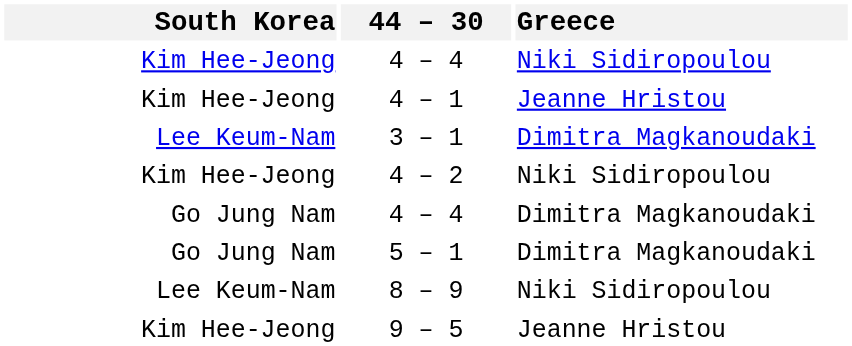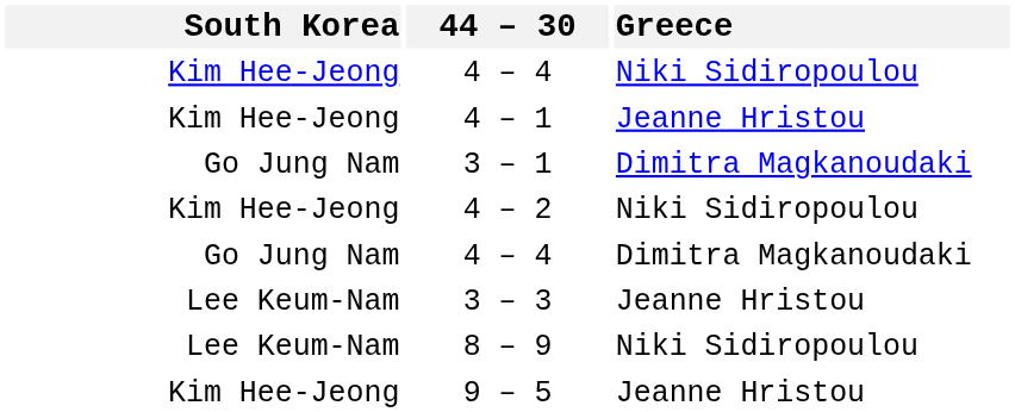3 – 1 | South Korea: Lee Keum-Nam -> Go Jung Nam
+ row: Lee Keum-Nam | 3 – 3 | Jeanne Hristou
- row: Go Jung Nam | 5 – 1 | Dimitra Magkanoudaki
